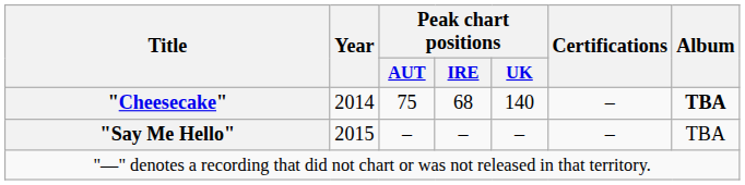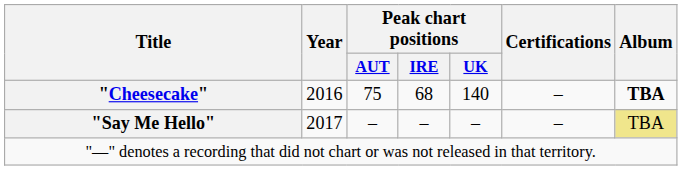"Cheesecake" | Year: 2014 -> 2016
"Say Me Hello" | Year: 2015 -> 2017
"Say Me Hello" | Album: no background -> khaki background
